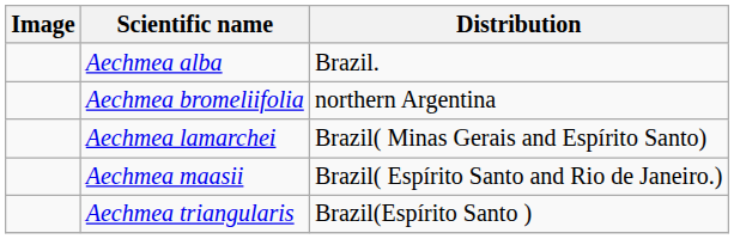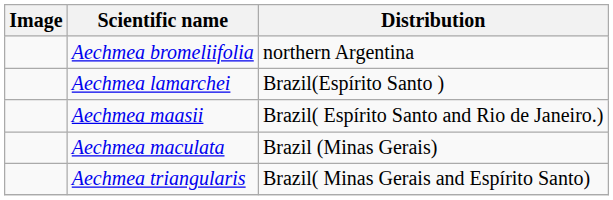- row: Aechmea alba | Brazil.
Aechmea lamarchei | Distribution: Brazil( Minas Gerais and Espírito Santo) -> Brazil(Espírito Santo )
+ row: Aechmea maculata | Brazil (Minas Gerais)
Aechmea triangularis | Distribution: Brazil(Espírito Santo ) -> Brazil( Minas Gerais and Espírito Santo)
